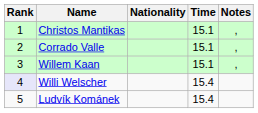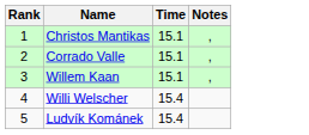- column: Nationality
Willi Welscher | Rank: lavender background -> no background
